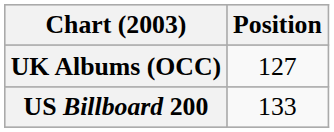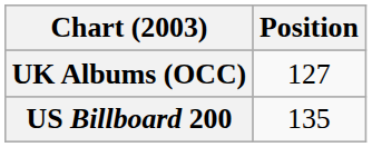US Billboard 200 | Position: 133 -> 135
